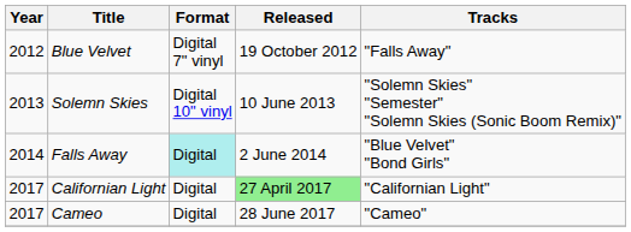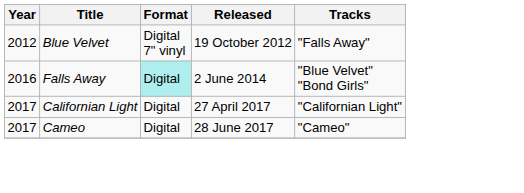- row: 2013 | Solemn Skies | Digital 10" vinyl | 10 June 2013 | "Solemn Skies" "Semester" "Solemn Skies (Sonic Boom Remix)"
Falls Away | Year: 2014 -> 2016
Californian Light | Released: lightgreen background -> no background
